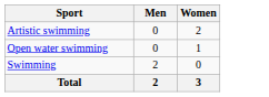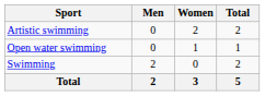+ column: Total | 2 | 1 | 2 | 5
